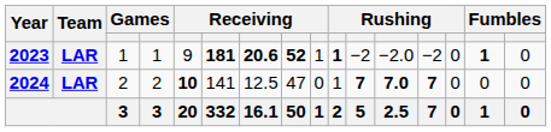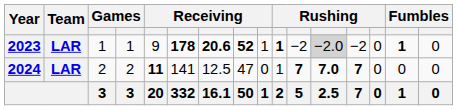2023 | column 6: 181 -> 178
2023 | column 12: no background -> lightgrey background
2024 | column 5: 10 -> 11
